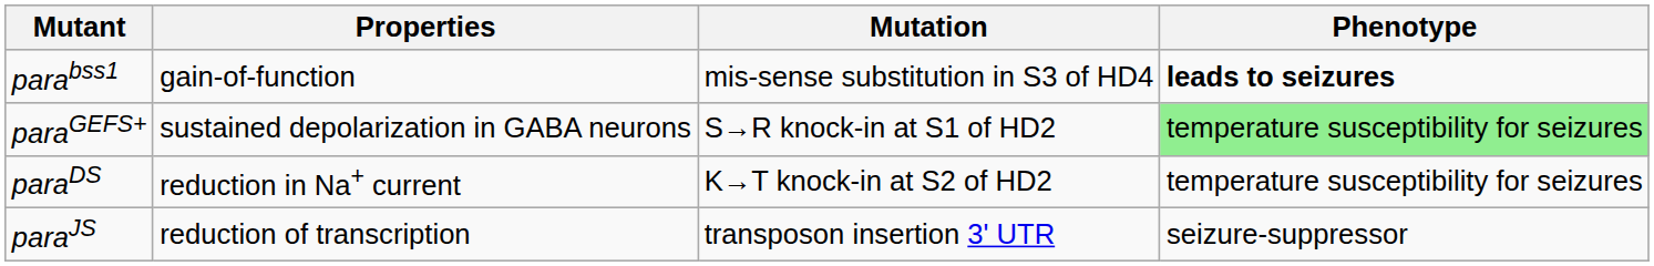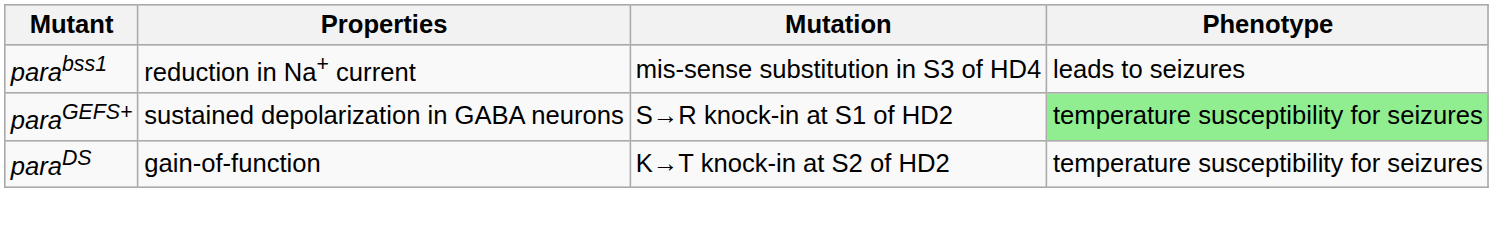parabss1 | Properties: gain-of-function -> reduction in Na+ current
parabss1 | Phenotype: bold -> normal
paraDS | Properties: reduction in Na+ current -> gain-of-function
- row: paraJS | reduction of transcription | transposon insertion 3' UTR | seizure-suppressor
